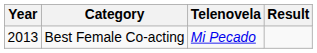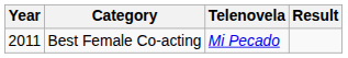Best Female Co-acting | Year: 2013 -> 2011
